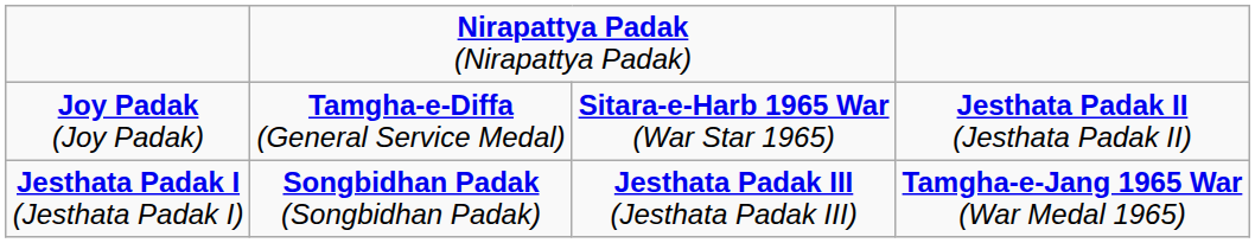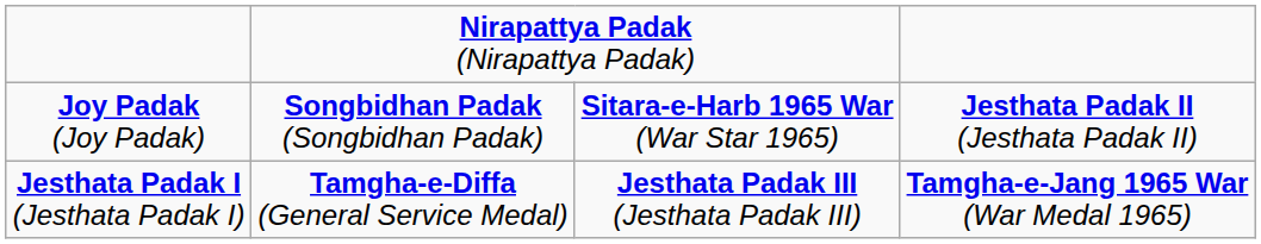Joy Padak (Joy Padak) | column 2: Tamgha-e-Diffa (General Service Medal) -> Songbidhan Padak (Songbidhan Padak)
Jesthata Padak I (Jesthata Padak I) | column 2: Songbidhan Padak (Songbidhan Padak) -> Tamgha-e-Diffa (General Service Medal)
